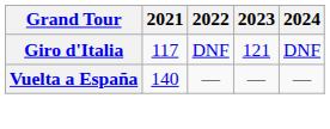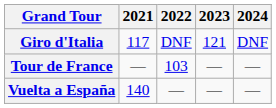+ row: Tour de France | — | 103 | — | —
